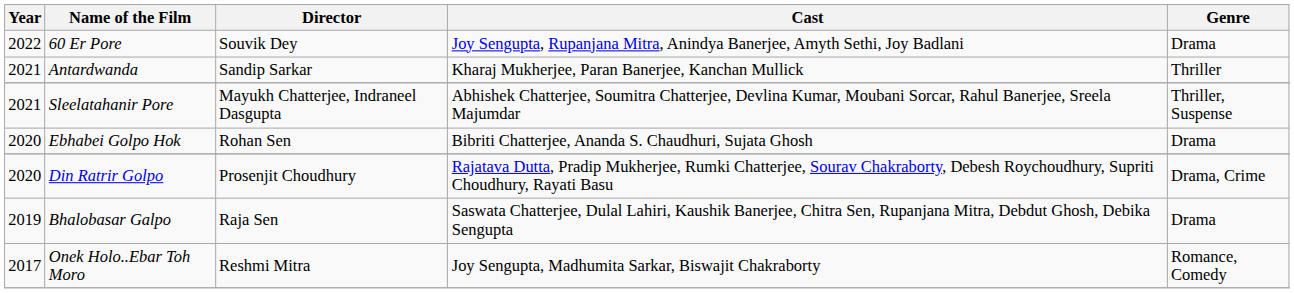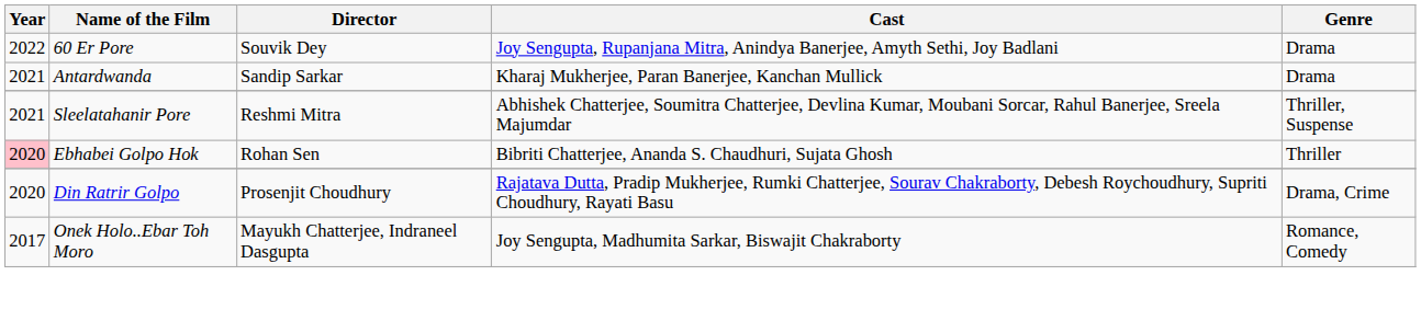Antardwanda | Genre: Thriller -> Drama
Sleelatahanir Pore | Director: Mayukh Chatterjee, Indraneel Dasgupta -> Reshmi Mitra
Ebhabei Golpo Hok | Year: no background -> pink background
Ebhabei Golpo Hok | Genre: Drama -> Thriller
- row: 2019 | Bhalobasar Galpo | Raja Sen | Saswata Chatterjee, Dulal Lahiri, Kaushik Banerjee, Chitra Sen, Rupanjana Mitra, Debdut Ghosh, Debika Sengupta | Drama
Onek Holo..Ebar Toh Moro | Director: Reshmi Mitra -> Mayukh Chatterjee, Indraneel Dasgupta
